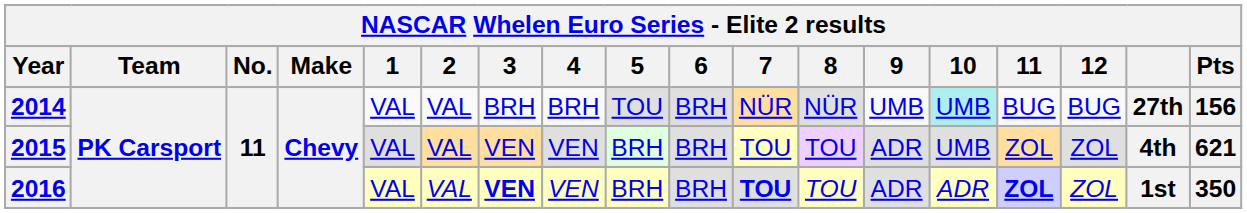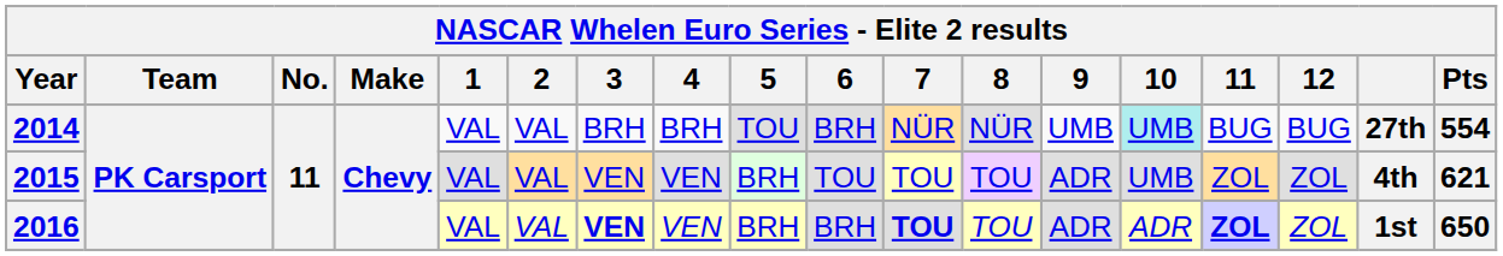2014 | Pts: 156 -> 554
2015 | 6: BRH -> TOU
2016 | Pts: 350 -> 650
